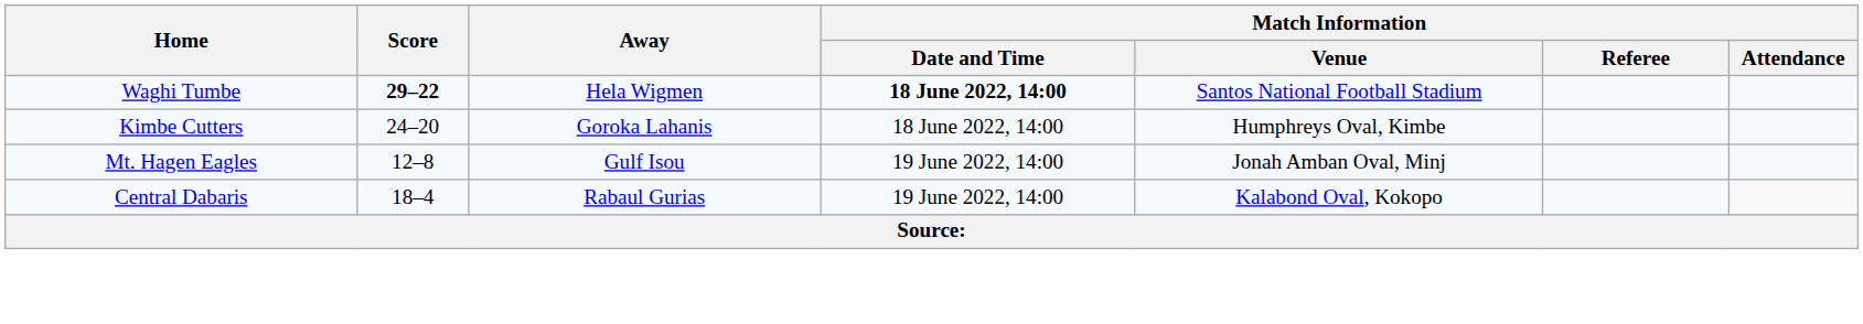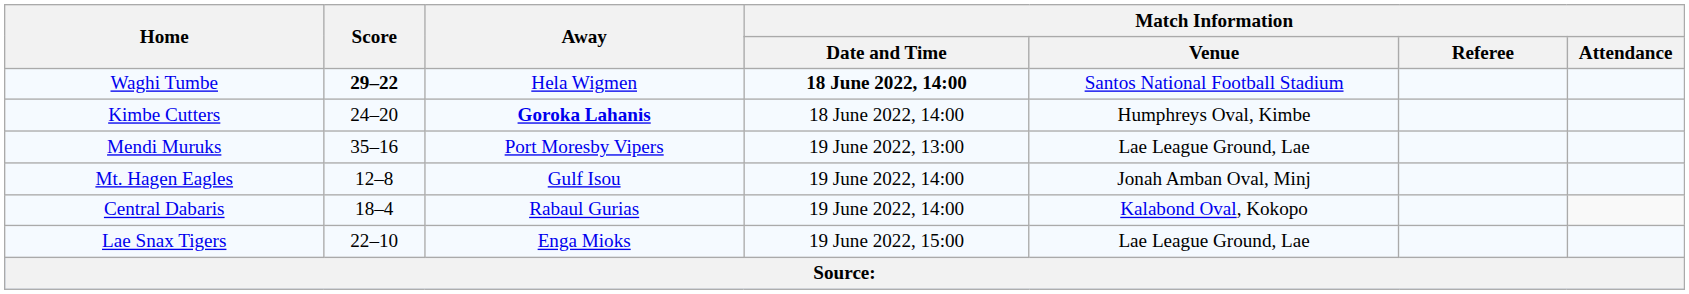Kimbe Cutters | Away: normal -> bold
+ row: Mendi Muruks | 35–16 | Port Moresby Vipers | 19 June 2022, 13:00 | Lae League Ground, Lae
+ row: Lae Snax Tigers | 22–10 | Enga Mioks | 19 June 2022, 15:00 | Lae League Ground, Lae
